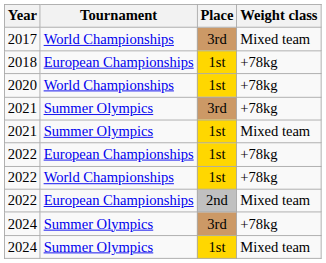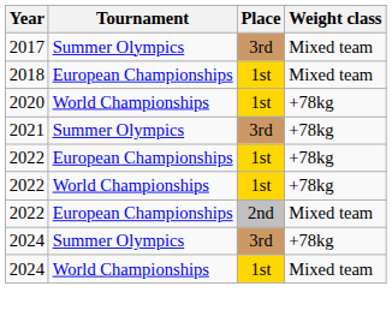2017 | Tournament: World Championships -> Summer Olympics
2018 | Weight class: +78kg -> Mixed team
- row: 2021 | Summer Olympics | 1st | Mixed team
2024 / 1st | Tournament: Summer Olympics -> World Championships
